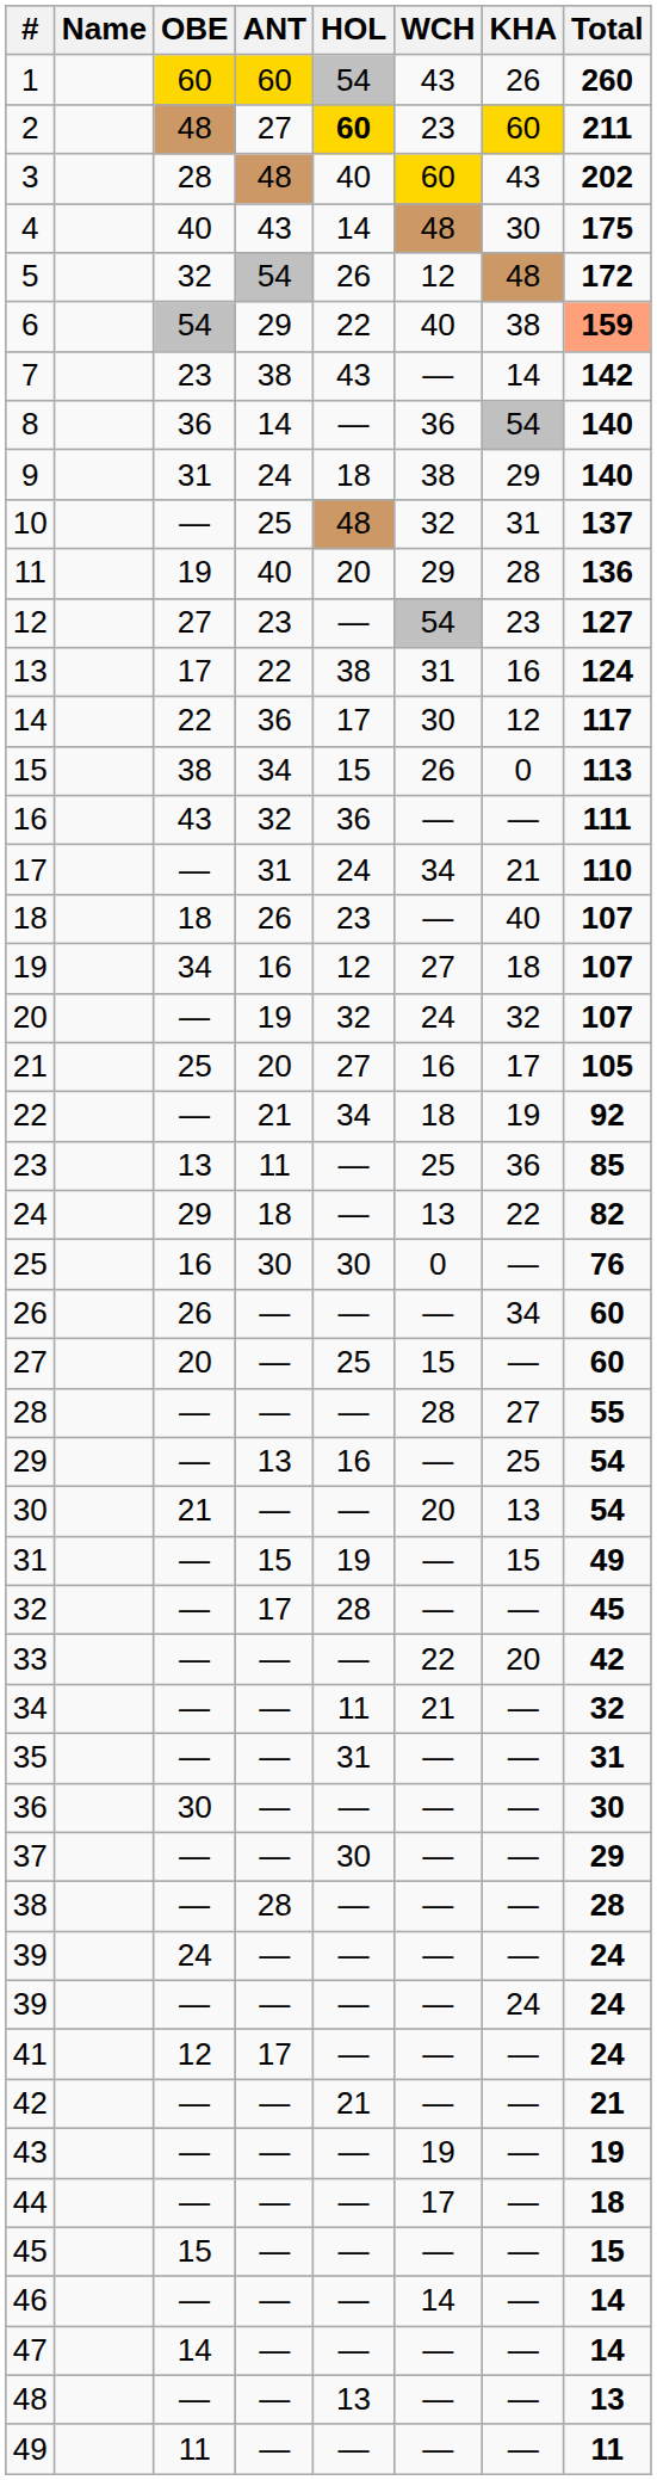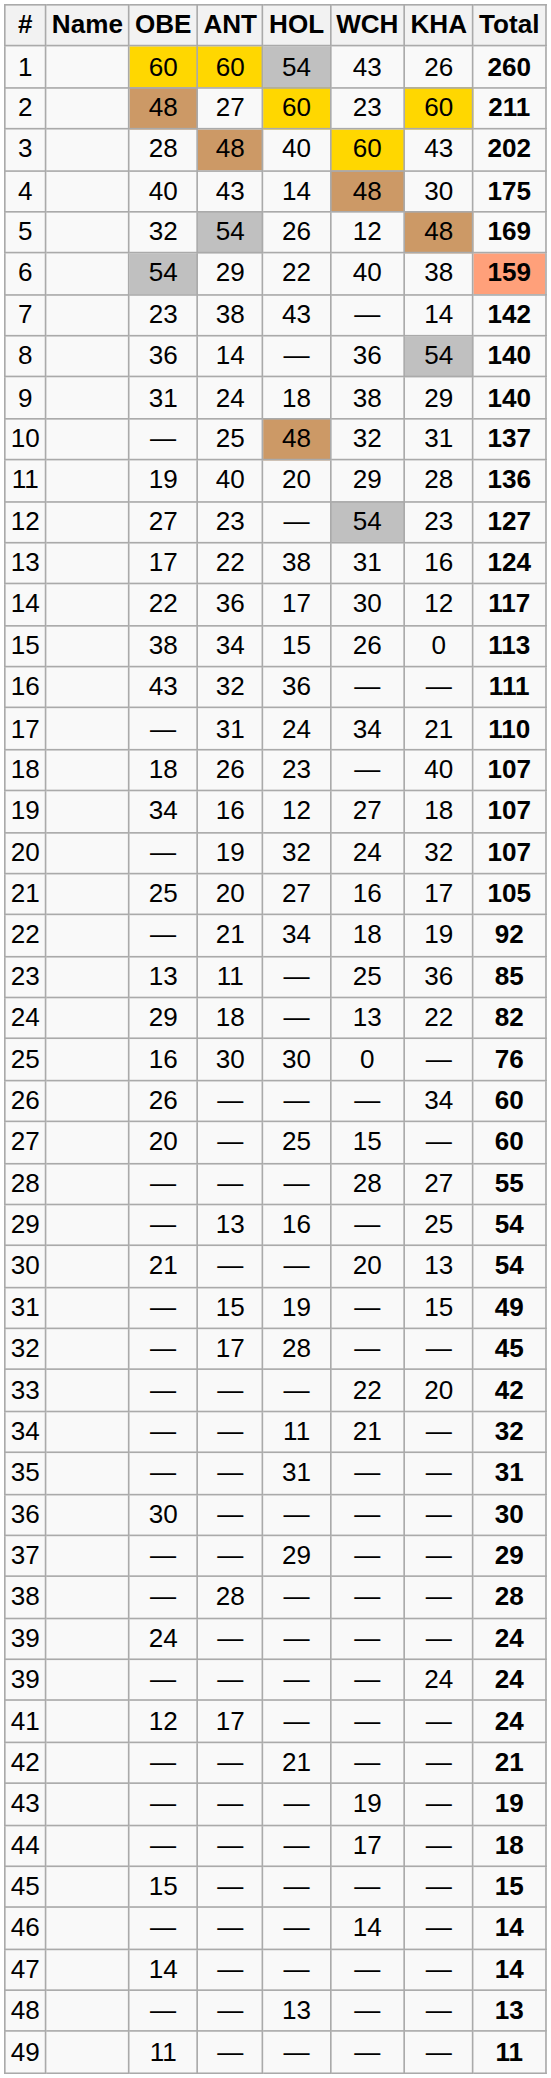2 | HOL: bold -> normal
5 | Total: 172 -> 169
37 | HOL: 30 -> 29
